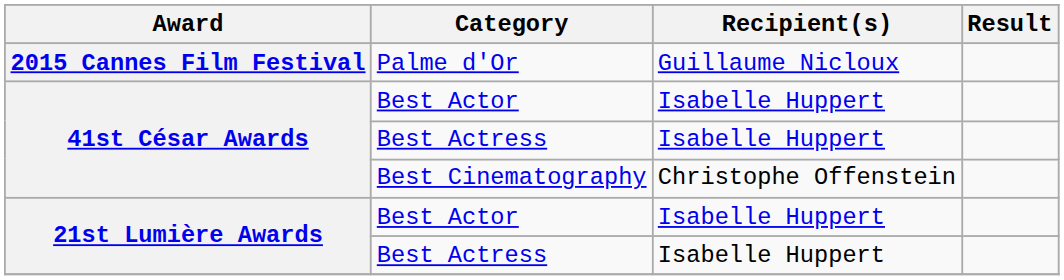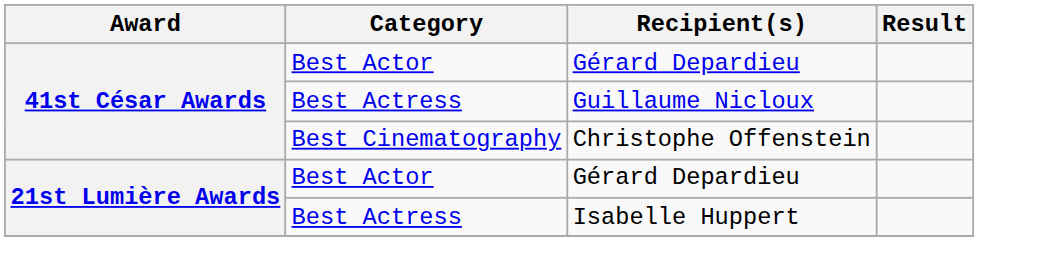- row: 2015 Cannes Film Festival | Palme d'Or | Guillaume Nicloux
41st César Awards / Best Actor | Recipient(s): Isabelle Huppert -> Gérard Depardieu
41st César Awards / Best Actress | Recipient(s): Isabelle Huppert -> Guillaume Nicloux
21st Lumière Awards / Best Actor | Recipient(s): Isabelle Huppert -> Gérard Depardieu
